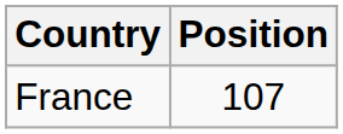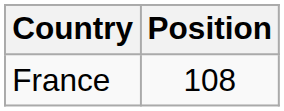France | Position: 107 -> 108
